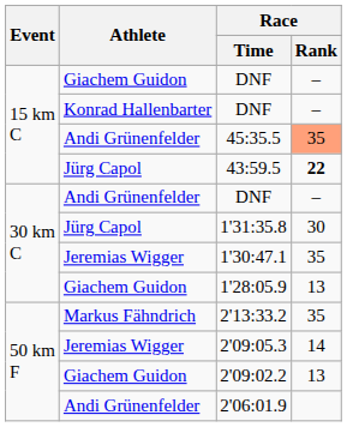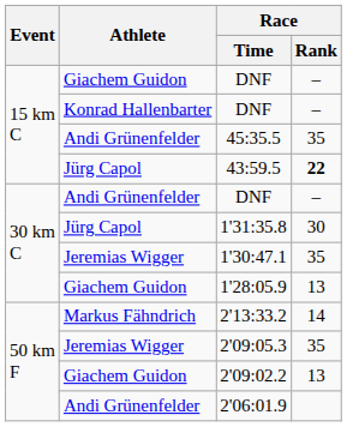45:35.5 | Race / Rank: lightsalmon background -> no background
2'13:33.2 | Race / Rank: 35 -> 14
2'09:05.3 | Race / Rank: 14 -> 35
